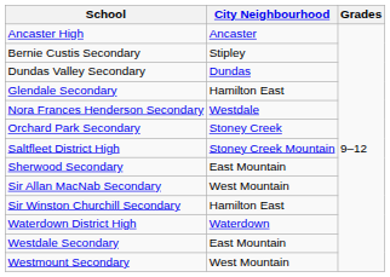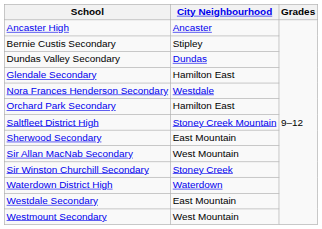Orchard Park Secondary | City Neighbourhood: Stoney Creek -> Hamilton East
Sir Winston Churchill Secondary | City Neighbourhood: Hamilton East -> Stoney Creek
